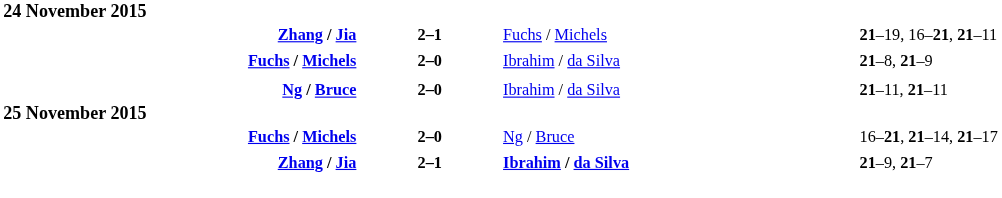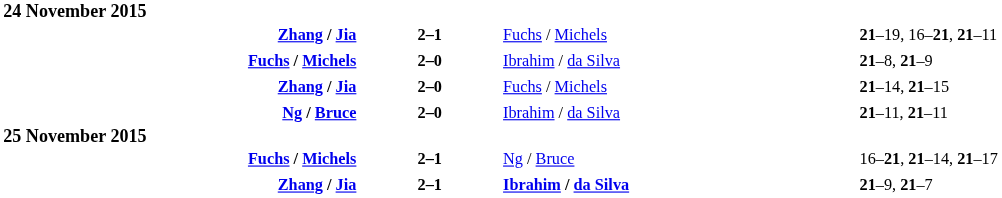+ row: Zhang / Jia | 2–0 | Fuchs / Michels | 21–14, 21–15
16–21, 21–14, 21–17 | column 2: 2–0 -> 2–1
